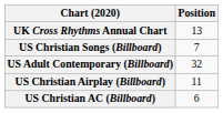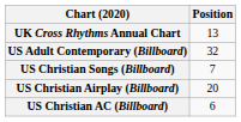rows swapped: US Adult Contemporary (Billboard) <-> US Christian Songs (Billboard)
US Christian Airplay (Billboard) | Position: 11 -> 20
